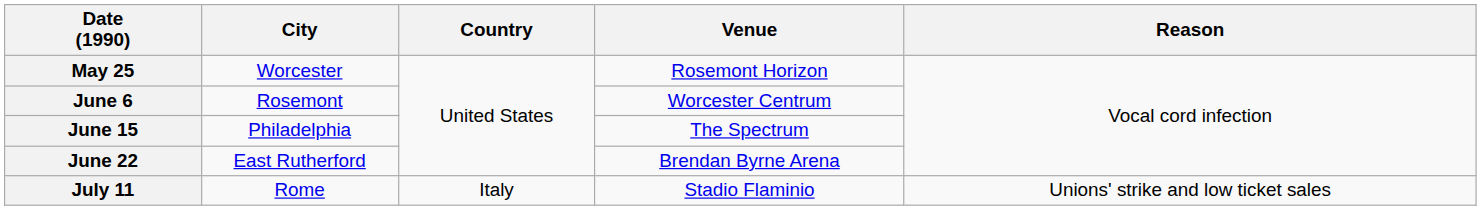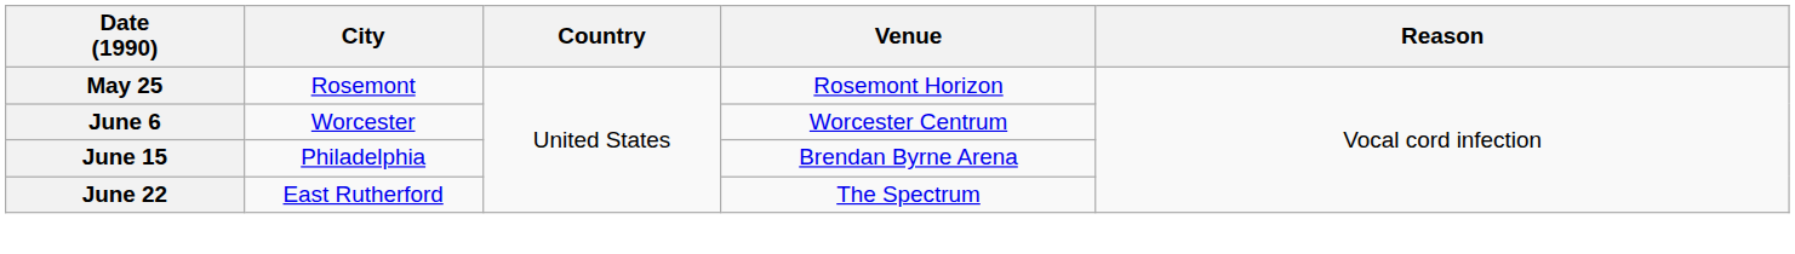May 25 | City: Worcester -> Rosemont
June 6 | City: Rosemont -> Worcester
June 15 | Venue: The Spectrum -> Brendan Byrne Arena
June 22 | Venue: Brendan Byrne Arena -> The Spectrum
- row: July 11 | Rome | Italy | Stadio Flaminio | Unions' strike and low ticket sales
